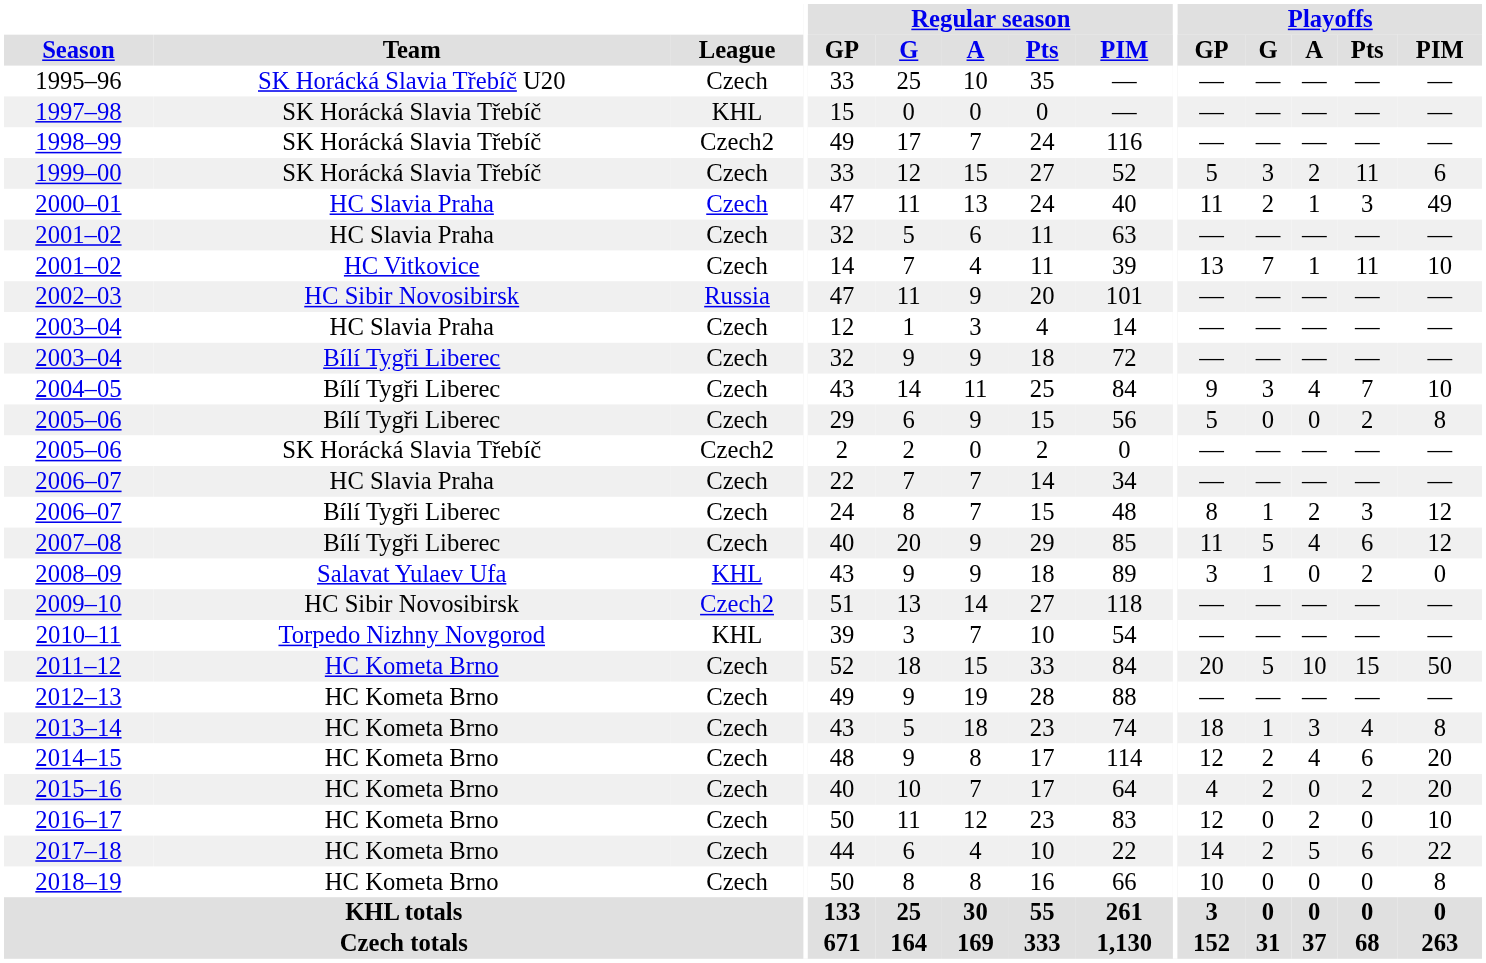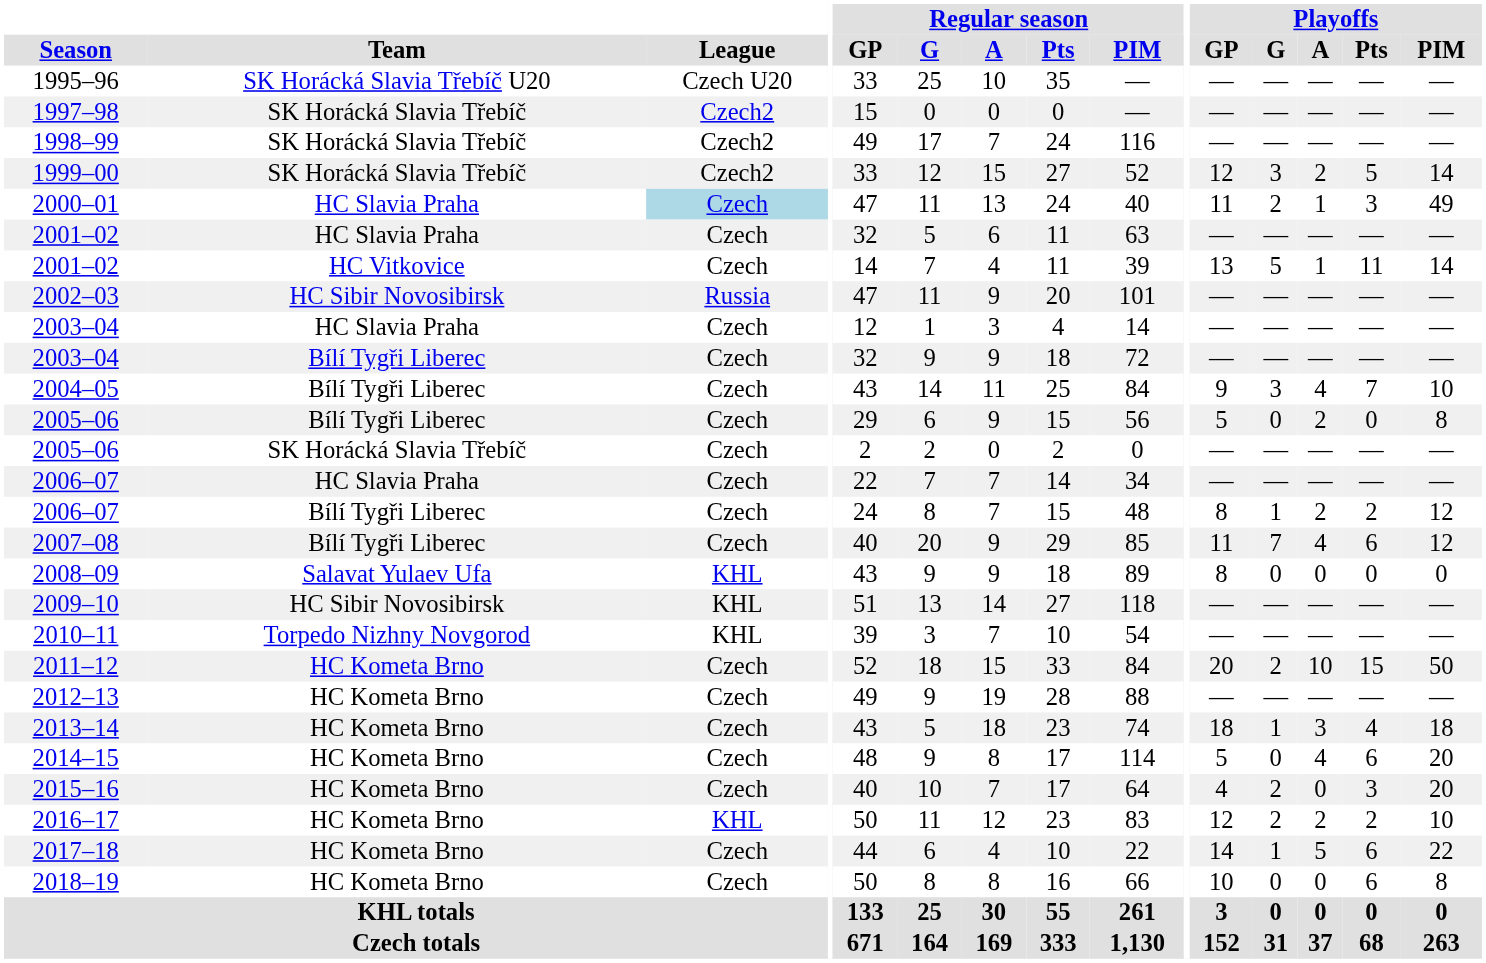1995–96 | League: Czech -> Czech U20
1997–98 | League: KHL -> Czech2
1999–00 | League: Czech -> Czech2
1999–00 | Playoffs / GP: 5 -> 12
1999–00 | Playoffs / Pts: 11 -> 5
1999–00 | Playoffs / PIM: 6 -> 14
2000–01 | League: no background -> lightblue background
2001–02 / HC Vitkovice | Playoffs / G: 7 -> 5
2001–02 / HC Vitkovice | Playoffs / PIM: 10 -> 14
2005–06 / Bílí Tygři Liberec | Playoffs / A: 0 -> 2
2005–06 / Bílí Tygři Liberec | Playoffs / Pts: 2 -> 0
2005–06 / SK Horácká Slavia Třebíč | League: Czech2 -> Czech
2006–07 / Bílí Tygři Liberec | Playoffs / Pts: 3 -> 2
2007–08 | Playoffs / G: 5 -> 7
2008–09 | Playoffs / GP: 3 -> 8
2008–09 | Playoffs / G: 1 -> 0
2008–09 | Playoffs / Pts: 2 -> 0
2009–10 | League: Czech2 -> KHL
2011–12 | Playoffs / G: 5 -> 2
2013–14 | Playoffs / PIM: 8 -> 18
2014–15 | Playoffs / GP: 12 -> 5
2014–15 | Playoffs / G: 2 -> 0
2015–16 | Playoffs / Pts: 2 -> 3
2016–17 | League: Czech -> KHL
2016–17 | Playoffs / G: 0 -> 2
2016–17 | Playoffs / Pts: 0 -> 2
2017–18 | Playoffs / G: 2 -> 1
2018–19 | Playoffs / Pts: 0 -> 6
